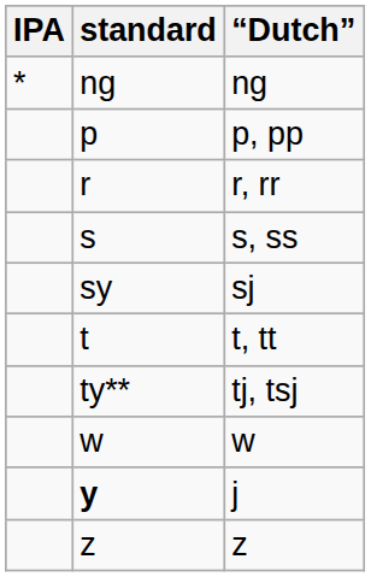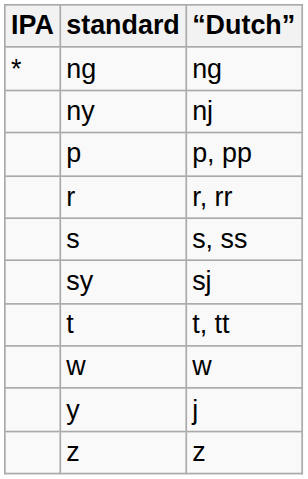+ row: ny | nj
- row: ty** | tj, tsj
j | standard: bold -> normal
